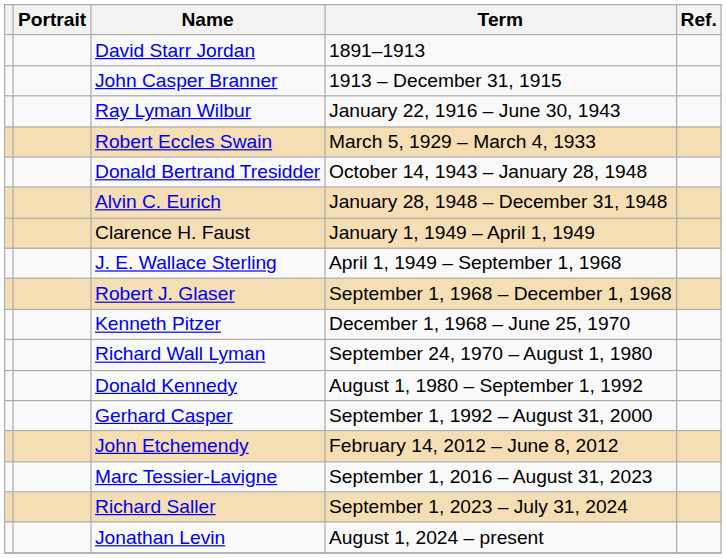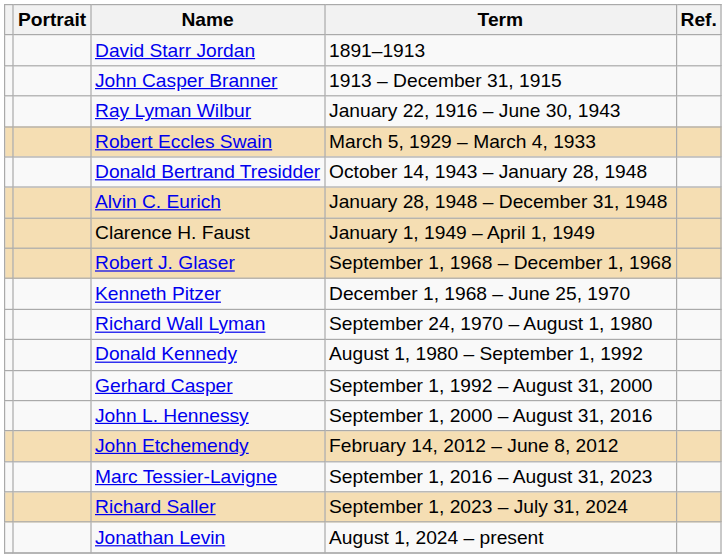- row: J. E. Wallace Sterling | April 1, 1949 – September 1, 1968
+ row: John L. Hennessy | September 1, 2000 – August 31, 2016
